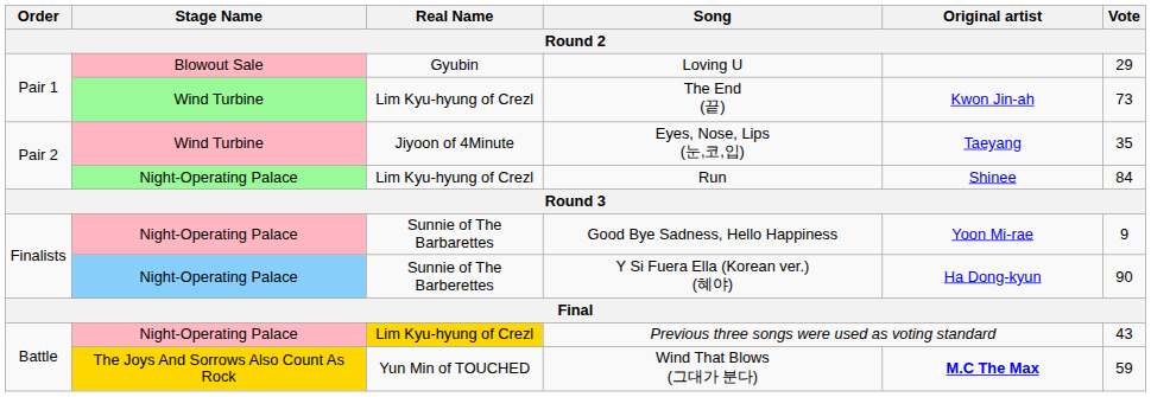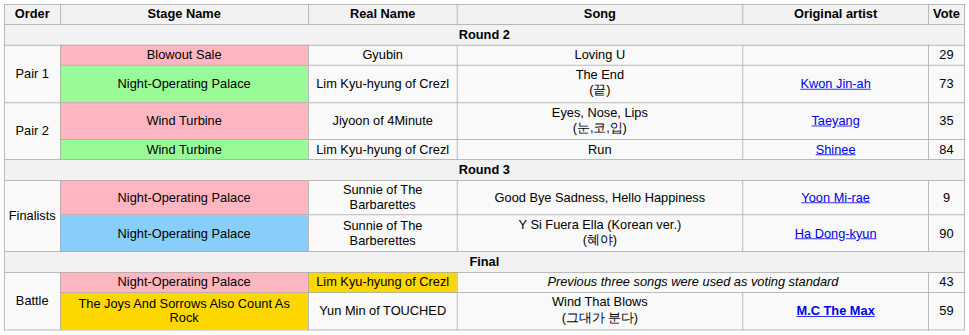The End (끝) | Stage Name: Wind Turbine -> Night-Operating Palace
Run | Stage Name: Night-Operating Palace -> Wind Turbine
